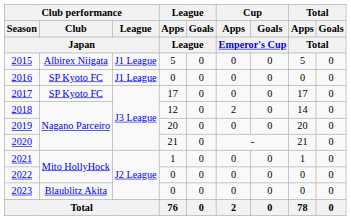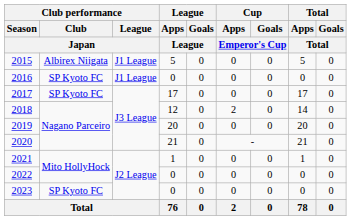2023 | Club performance / Club / Japan: Blaublitz Akita -> SP Kyoto FC
